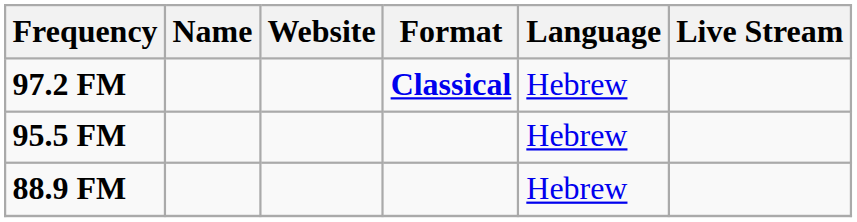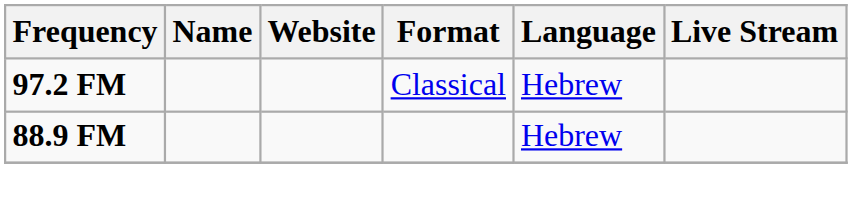97.2 FM | Format: bold -> normal
- row: 95.5 FM | Hebrew
